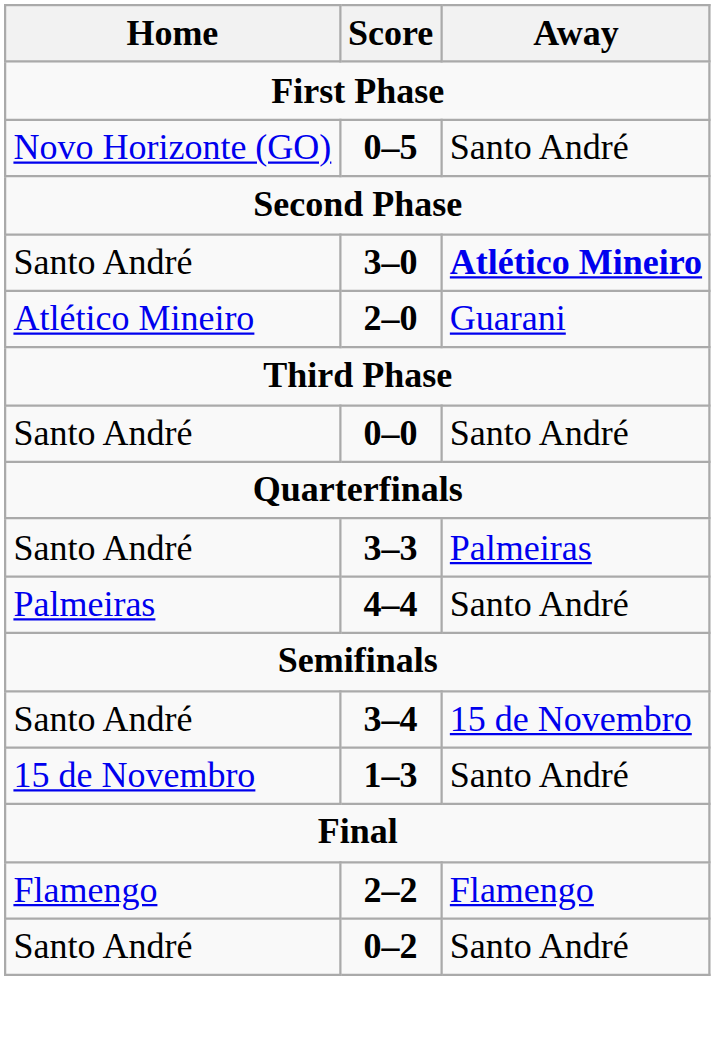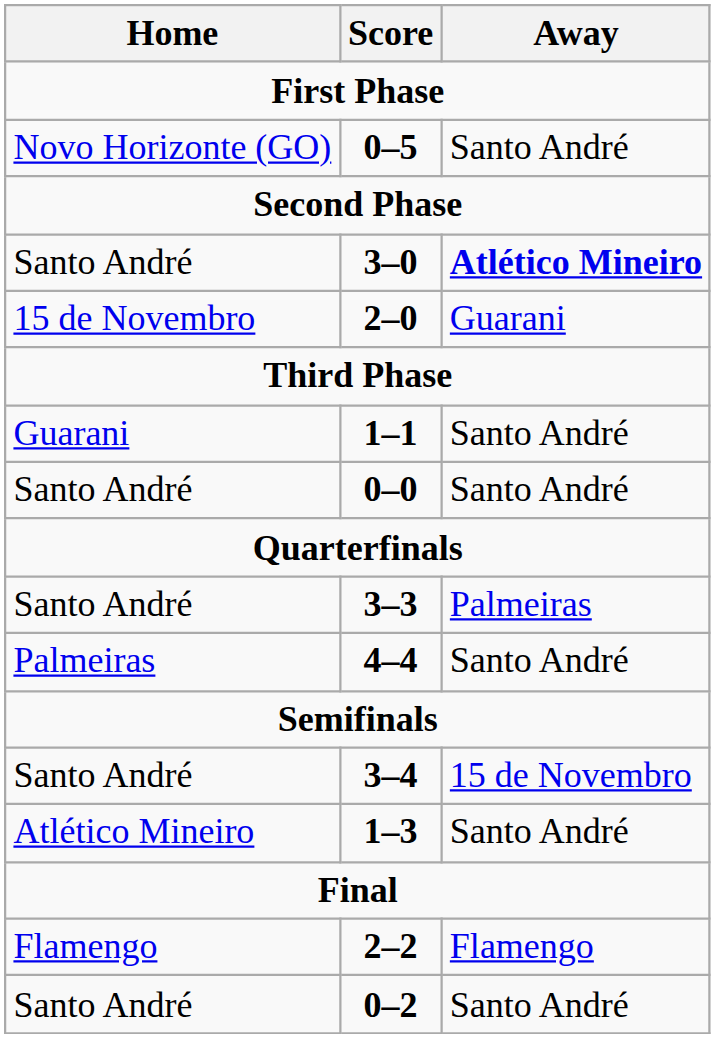2–0 | Home: Atlético Mineiro -> 15 de Novembro
+ row: Guarani | 1–1 | Santo André
1–3 | Home: 15 de Novembro -> Atlético Mineiro
